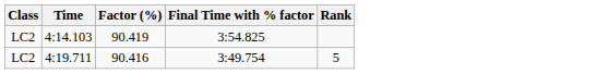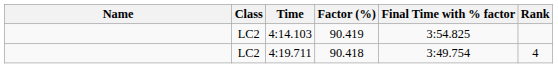+ column: Name
4:19.711 | Factor (%): 90.416 -> 90.418
4:19.711 | Rank: 5 -> 4
